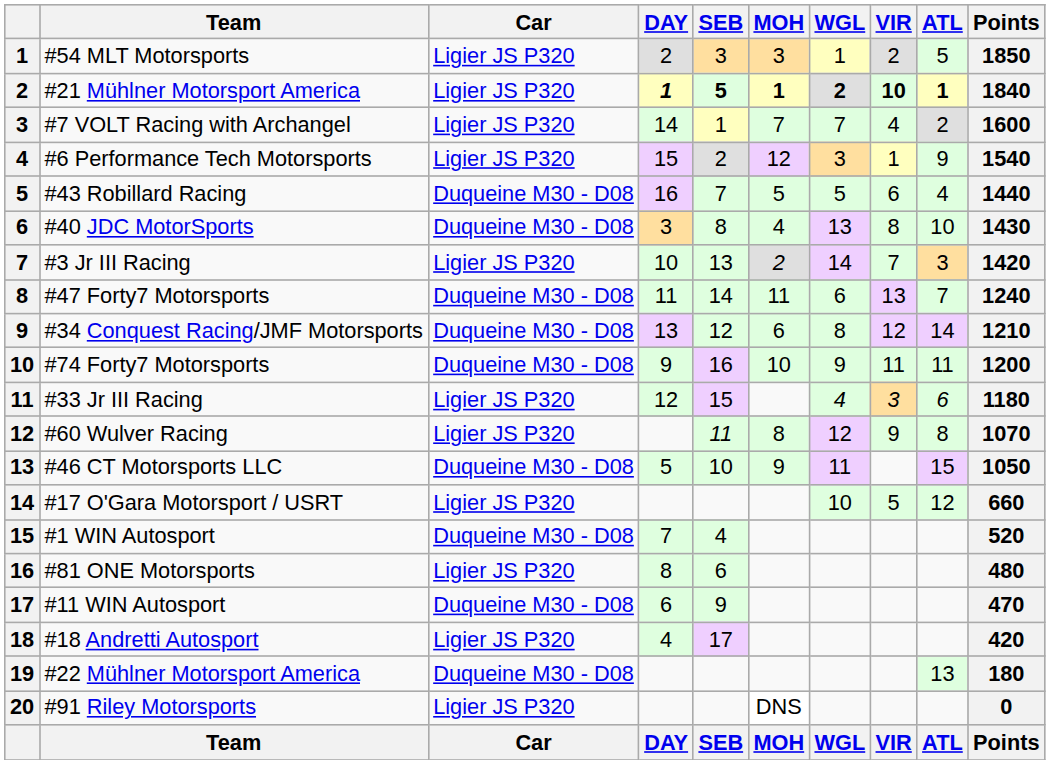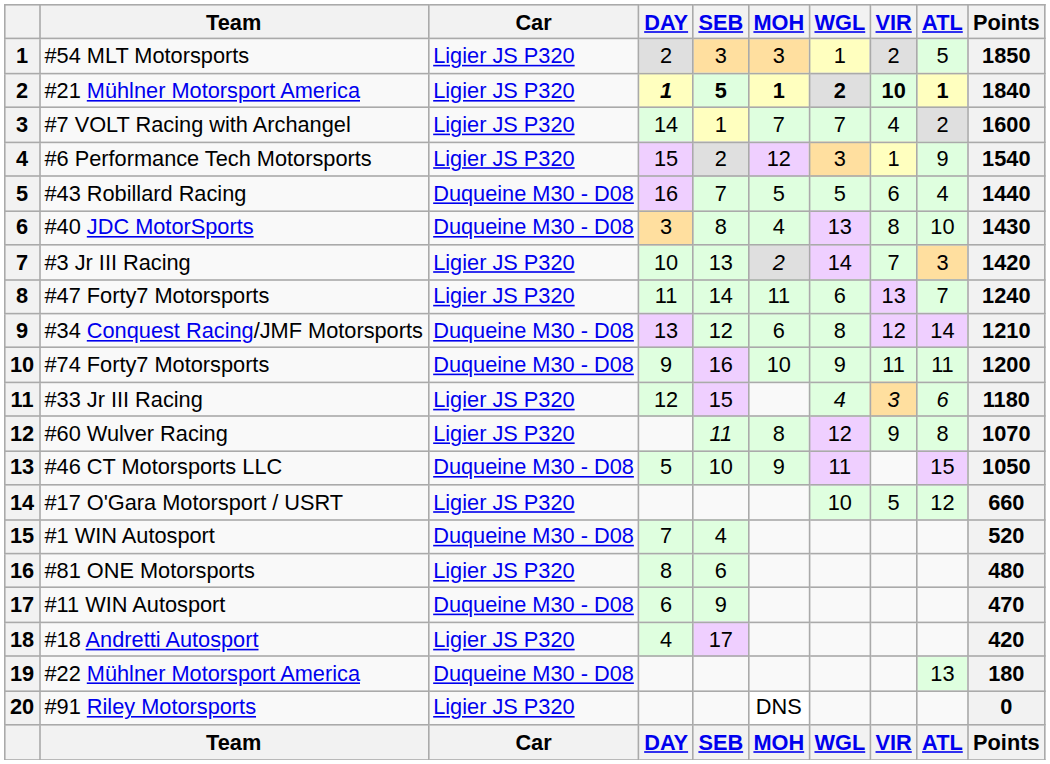#47 Forty7 Motorsports | Car: Duqueine M30 - D08 -> Ligier JS P320
